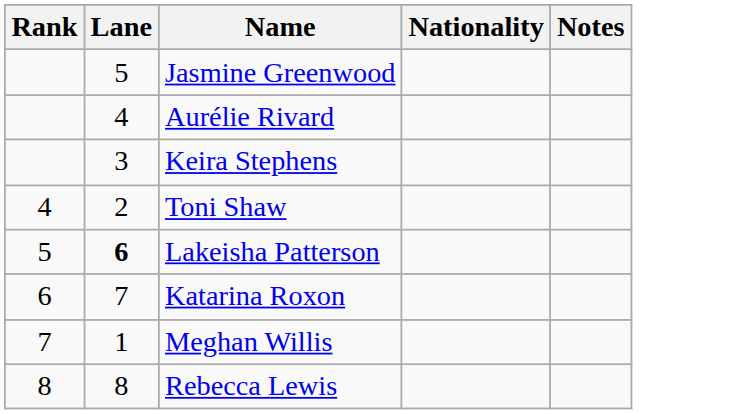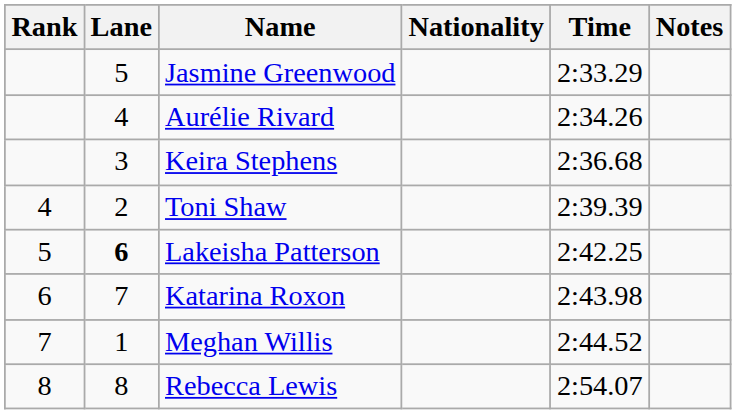+ column: Time | 2:33.29 | 2:34.26 | 2:36.68 | 2:39.39 | 2:42.25 | 2:43.98 | 2:44.52 | 2:54.07
